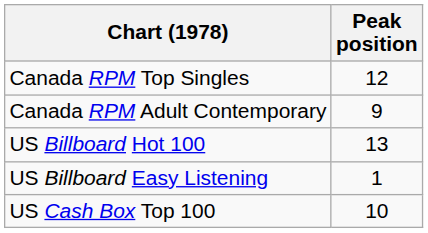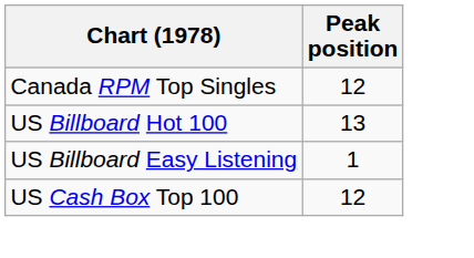- row: Canada RPM Adult Contemporary | 9
US Cash Box Top 100 | Peak position: 10 -> 12
